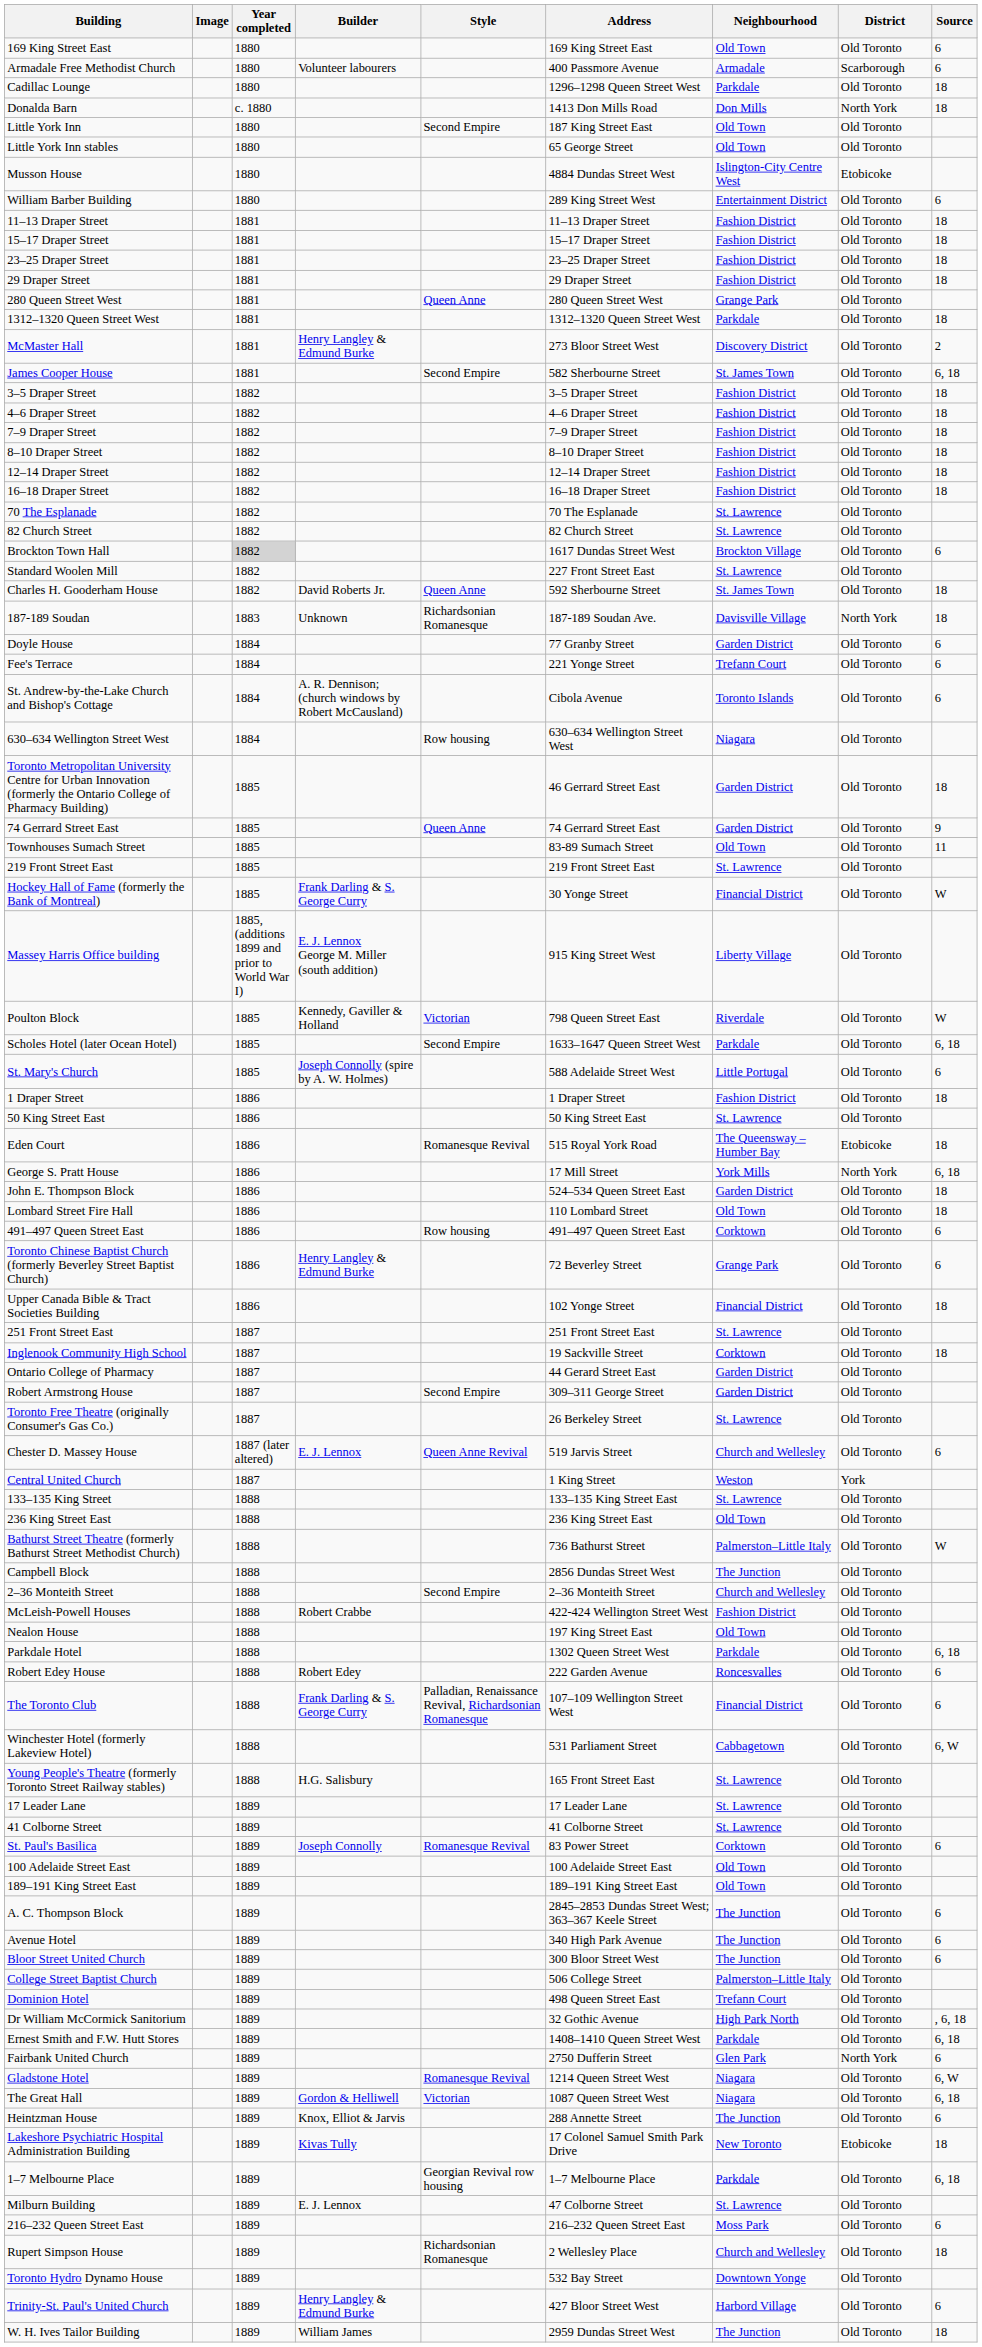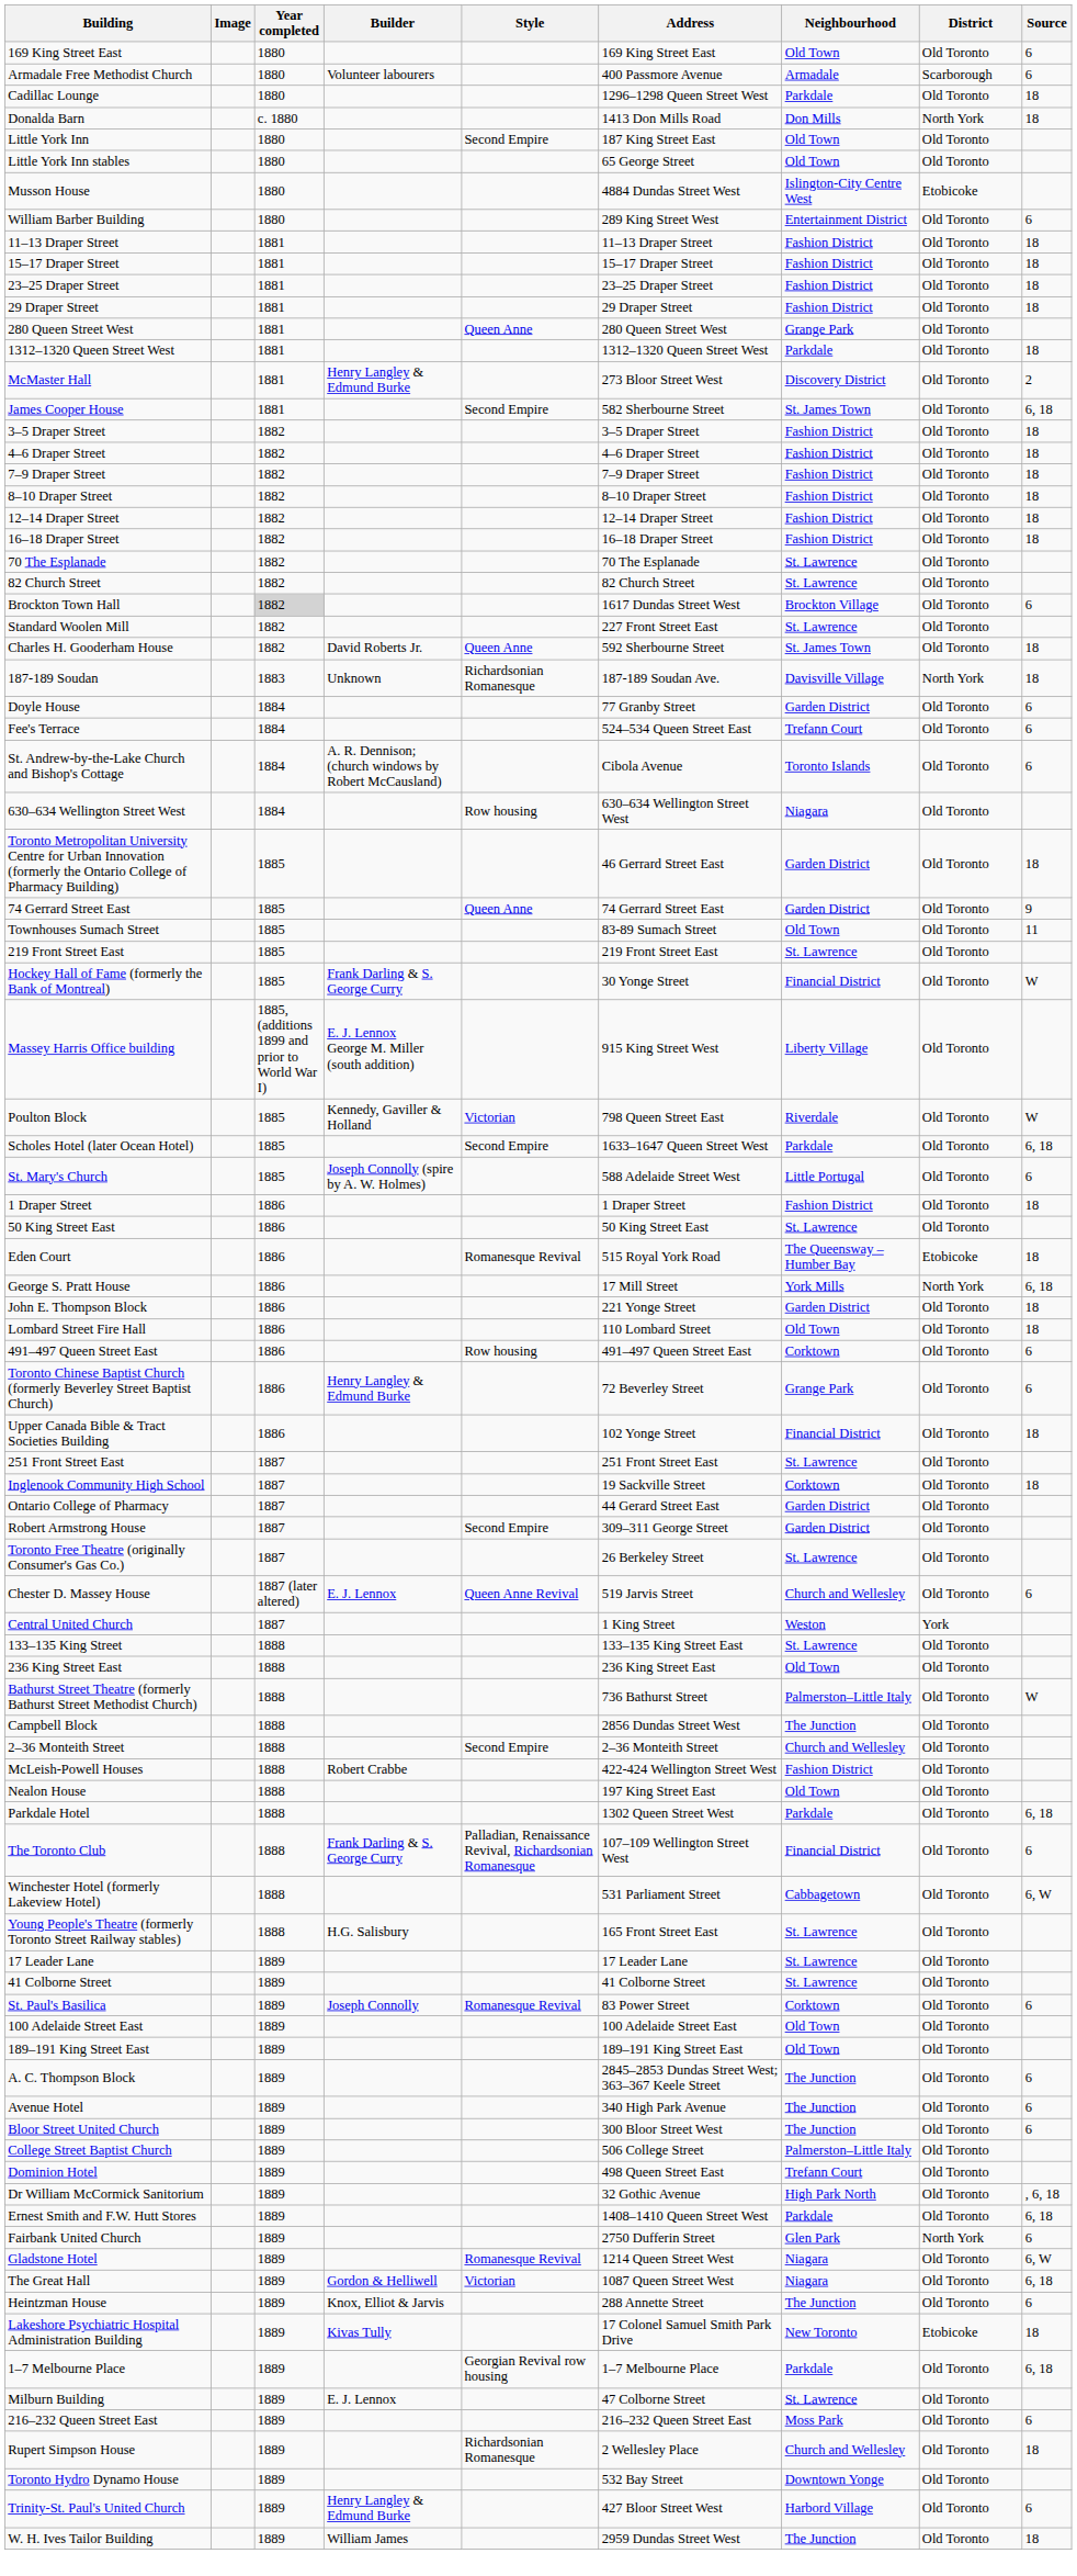Fee's Terrace | Address: 221 Yonge Street -> 524–534 Queen Street East
John E. Thompson Block | Address: 524–534 Queen Street East -> 221 Yonge Street
- row: Robert Edey House | 1888 | Robert Edey | 222 Garden Avenue | Roncesvalles | Old Toronto | 6
